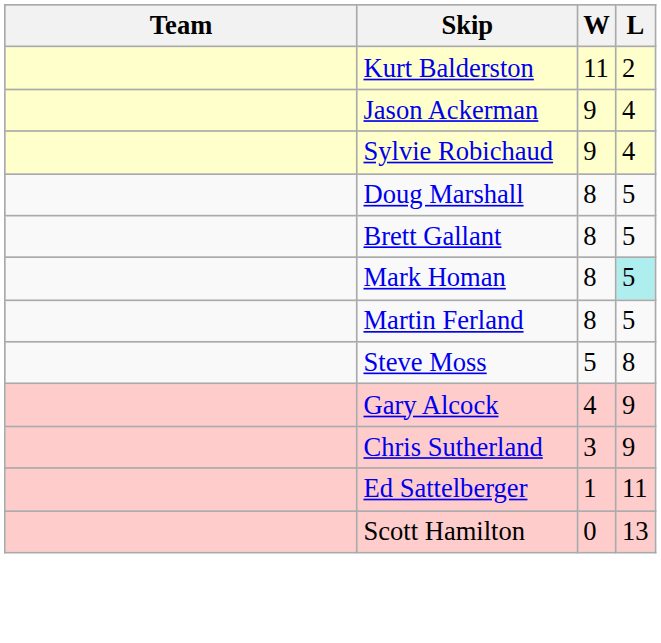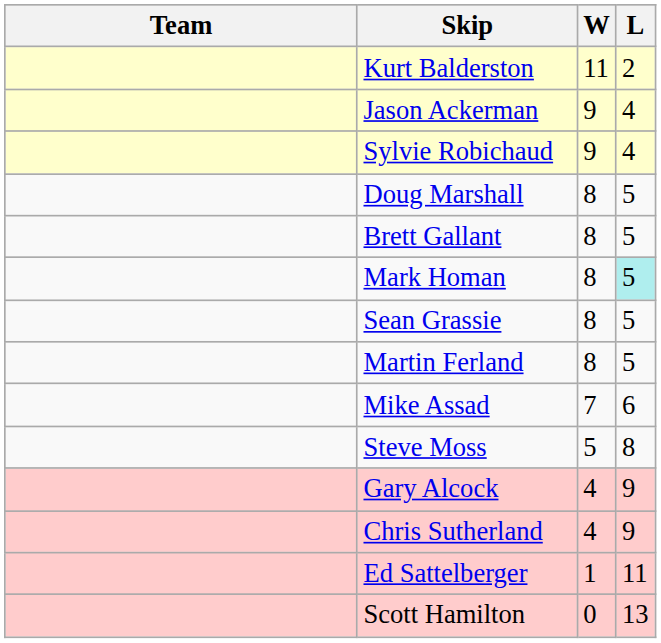+ row: Sean Grassie | 8 | 5
+ row: Mike Assad | 7 | 6
Chris Sutherland | W: 3 -> 4
